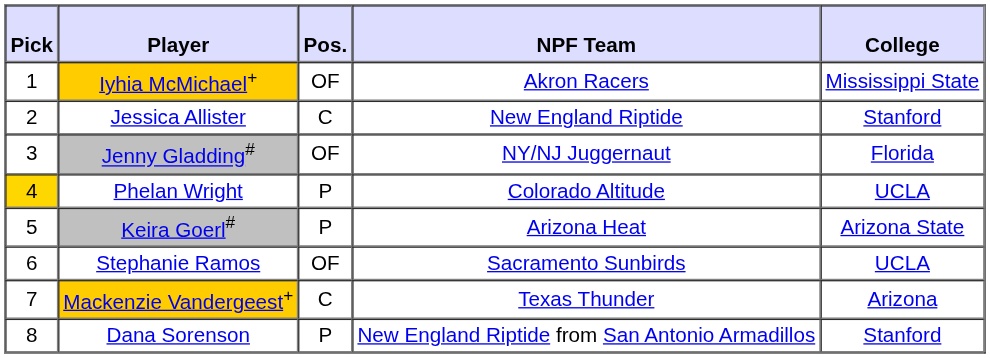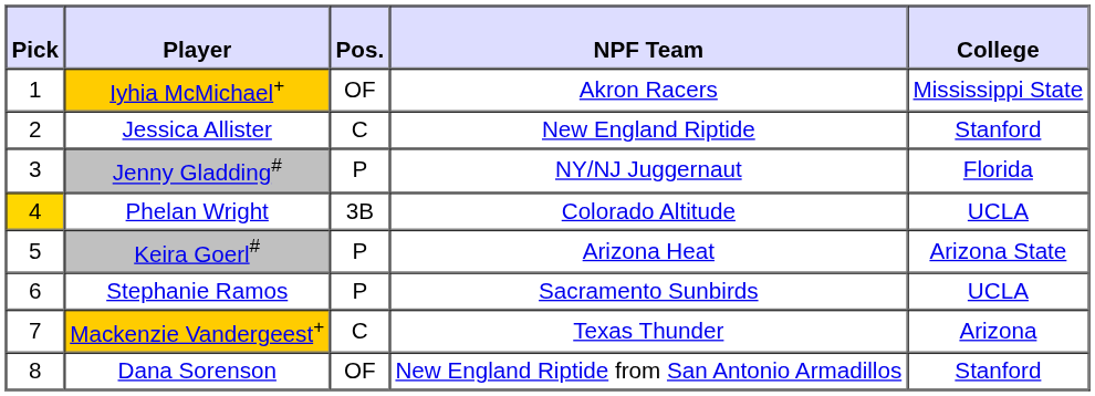Jenny Gladding# | Pos.: OF -> P
Phelan Wright | Pos.: P -> 3B
Stephanie Ramos | Pos.: OF -> P
Dana Sorenson | Pos.: P -> OF
